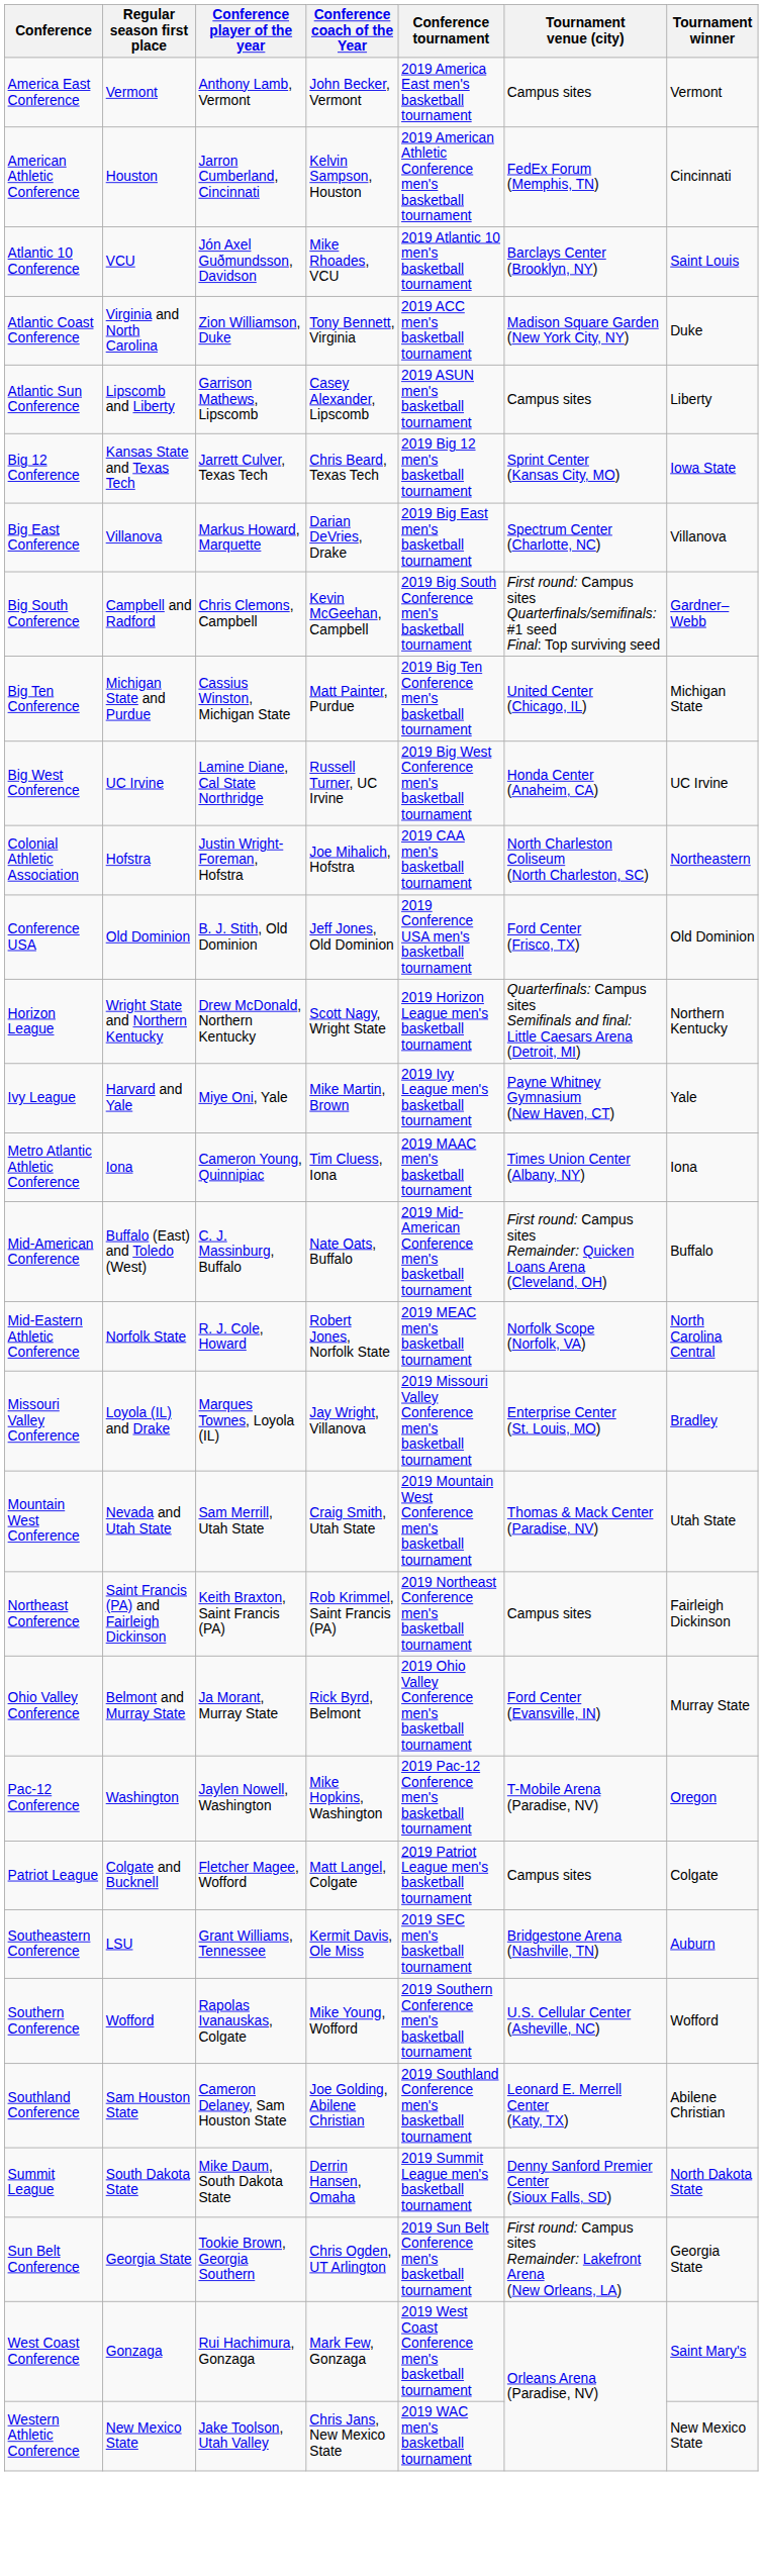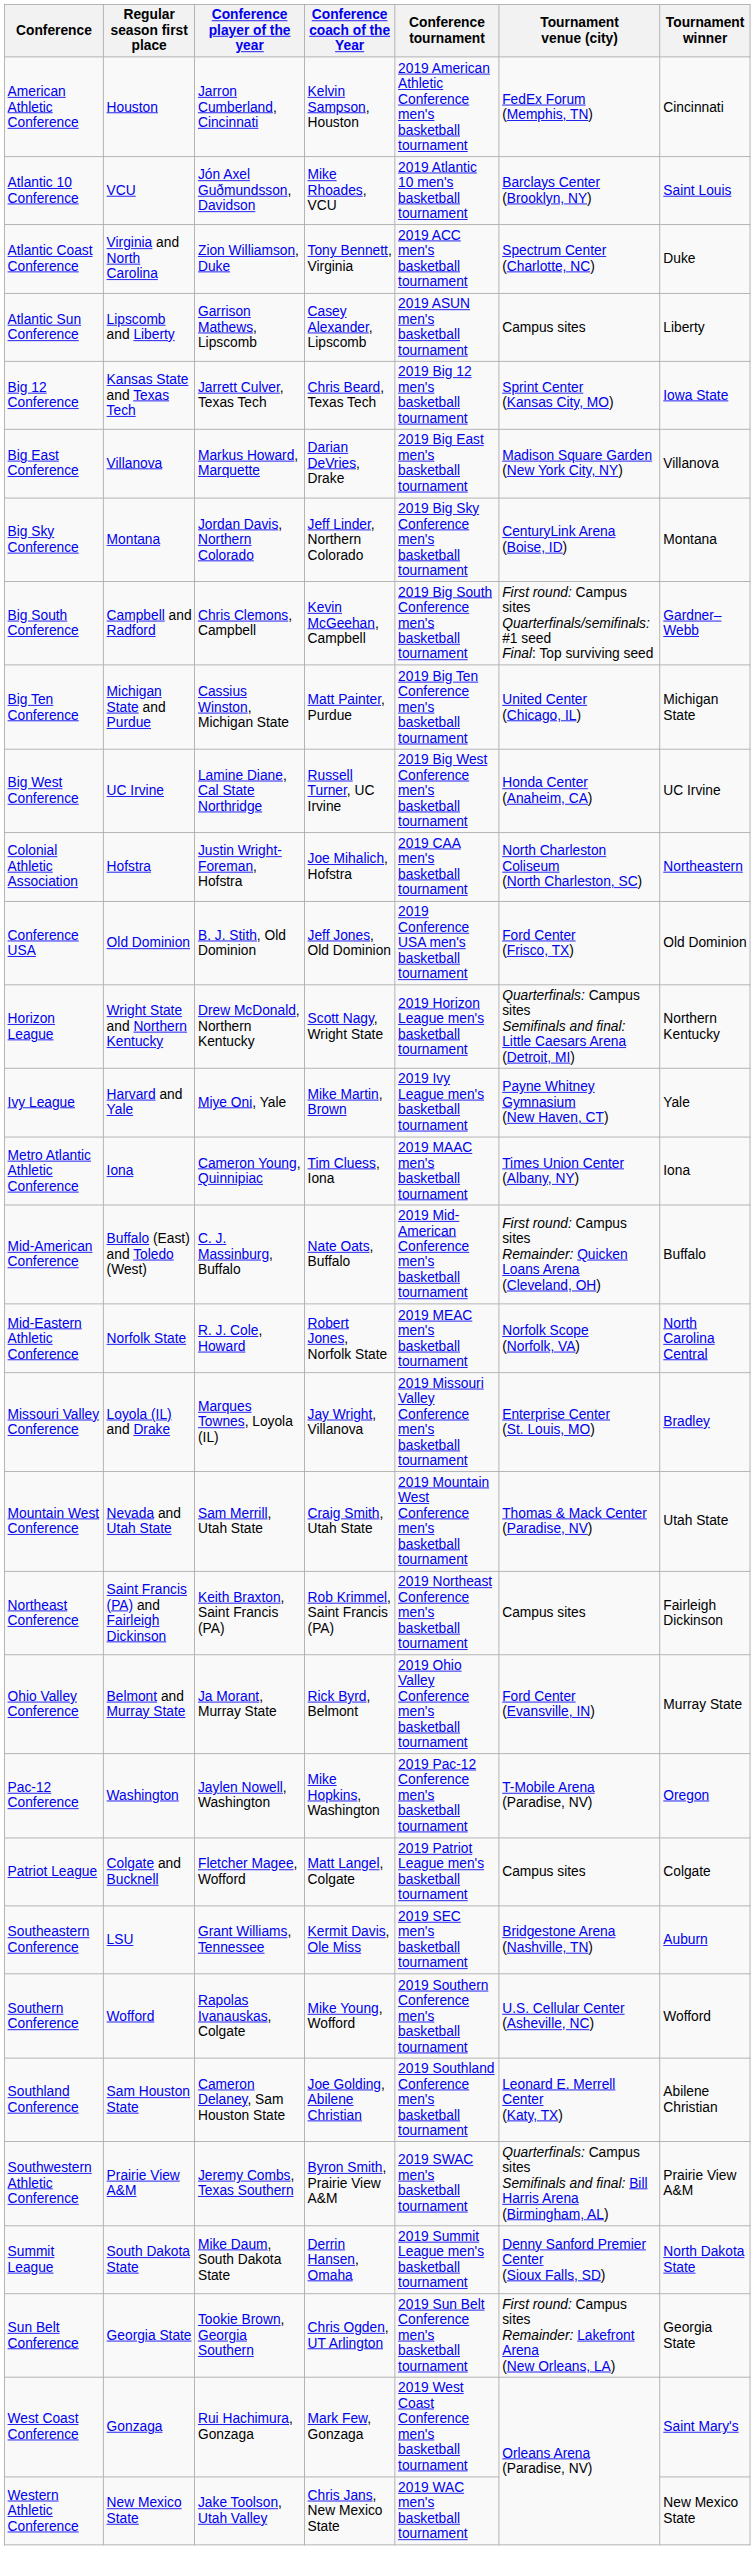- row: America East Conference | Vermont | Anthony Lamb, Vermont | John Becker, Vermont | 2019 America East men's basketball tournament | Campus sites | Vermont
Atlantic Coast Conference | Tournament venue (city): Madison Square Garden (New York City, NY) -> Spectrum Center (Charlotte, NC)
Big East Conference | Tournament venue (city): Spectrum Center (Charlotte, NC) -> Madison Square Garden (New York City, NY)
+ row: Big Sky Conference | Montana | Jordan Davis, Northern Colorado | Jeff Linder, Northern Colorado | 2019 Big Sky Conference men's basketball tournament | CenturyLink Arena (Boise, ID) | Montana
+ row: Southwestern Athletic Conference | Prairie View A&M | Jeremy Combs, Texas Southern | Byron Smith, Prairie View A&M | 2019 SWAC men's basketball tournament | Quarterfinals: Campus sites Semifinals and final: Bill Harris Arena (Birmingham, AL) | Prairie View A&M
